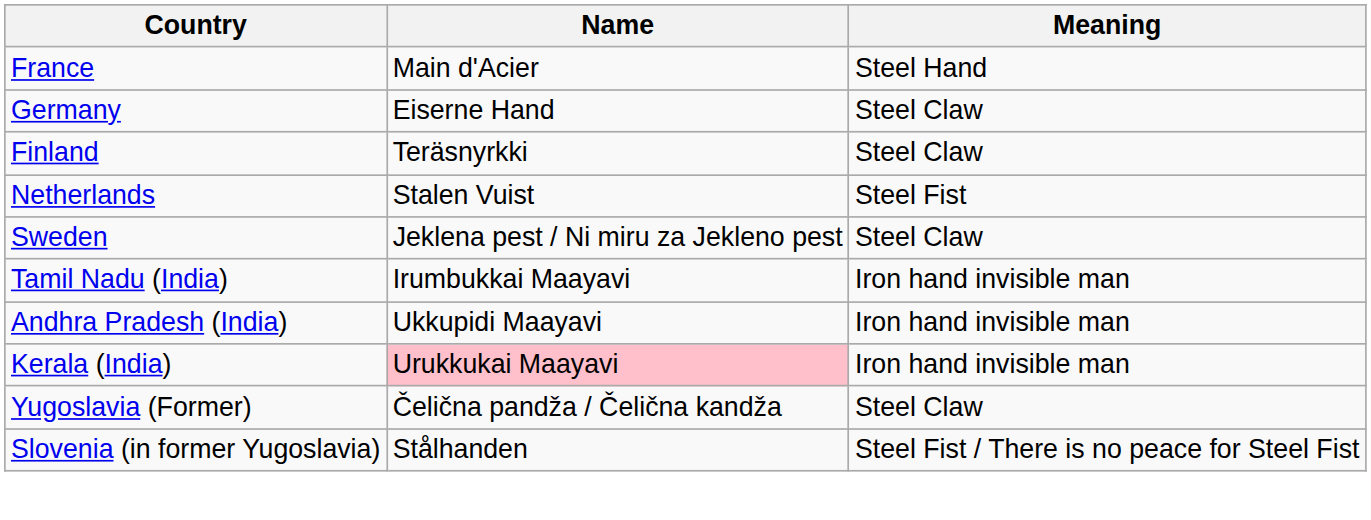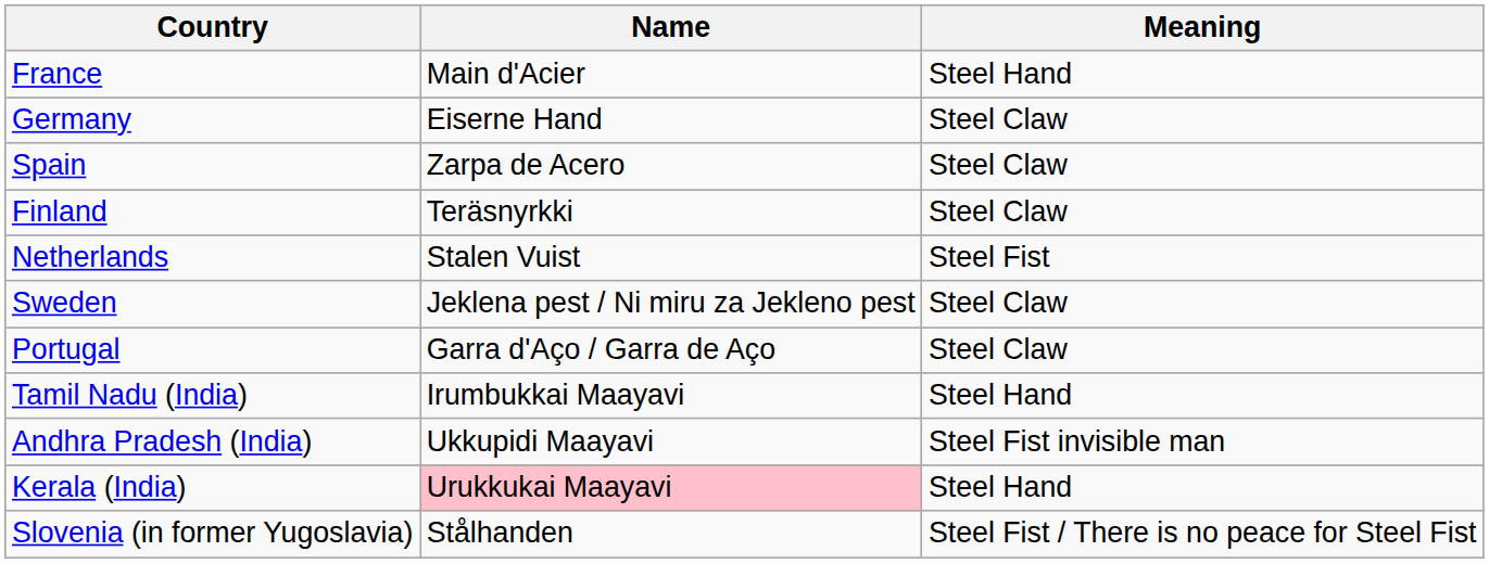+ row: Spain | Zarpa de Acero | Steel Claw
+ row: Portugal | Garra d'Aço / Garra de Aço | Steel Claw
Tamil Nadu (India) | Meaning: Iron hand invisible man -> Steel Hand
Andhra Pradesh (India) | Meaning: Iron hand invisible man -> Steel Fist invisible man
Kerala (India) | Meaning: Iron hand invisible man -> Steel Hand
- row: Yugoslavia (Former) | Čelična pandža / Čelična kandža | Steel Claw
